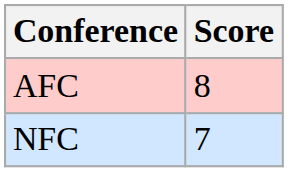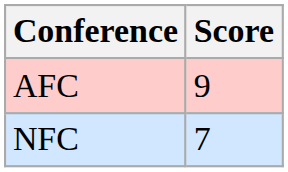AFC | Score: 8 -> 9
